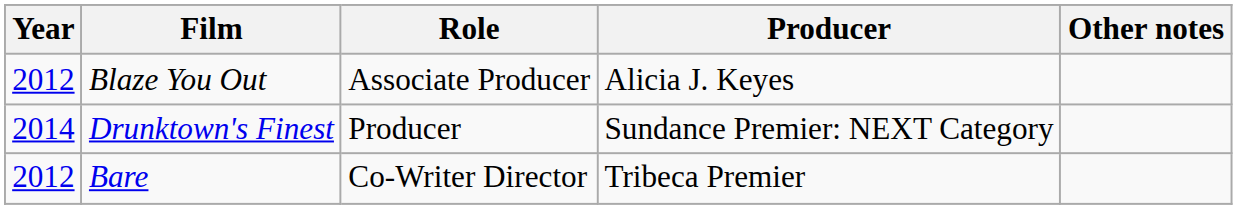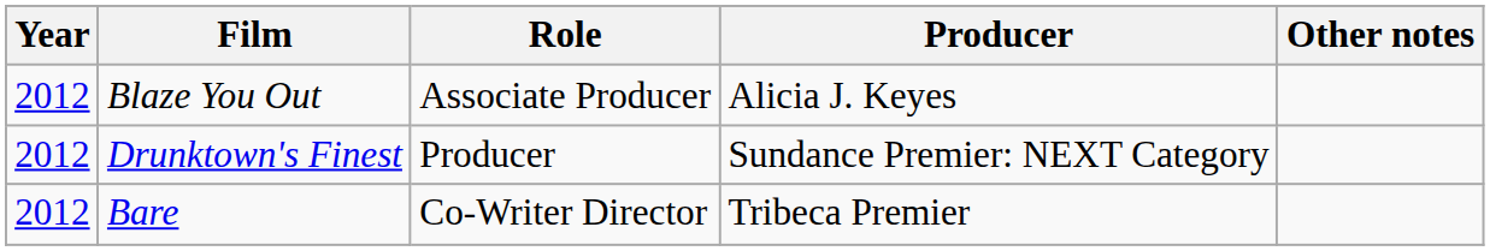Drunktown's Finest | Year: 2014 -> 2012
